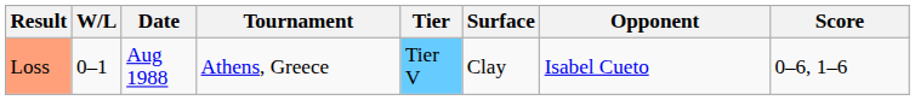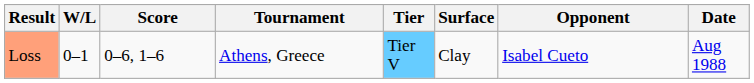columns swapped: Date <-> Score
